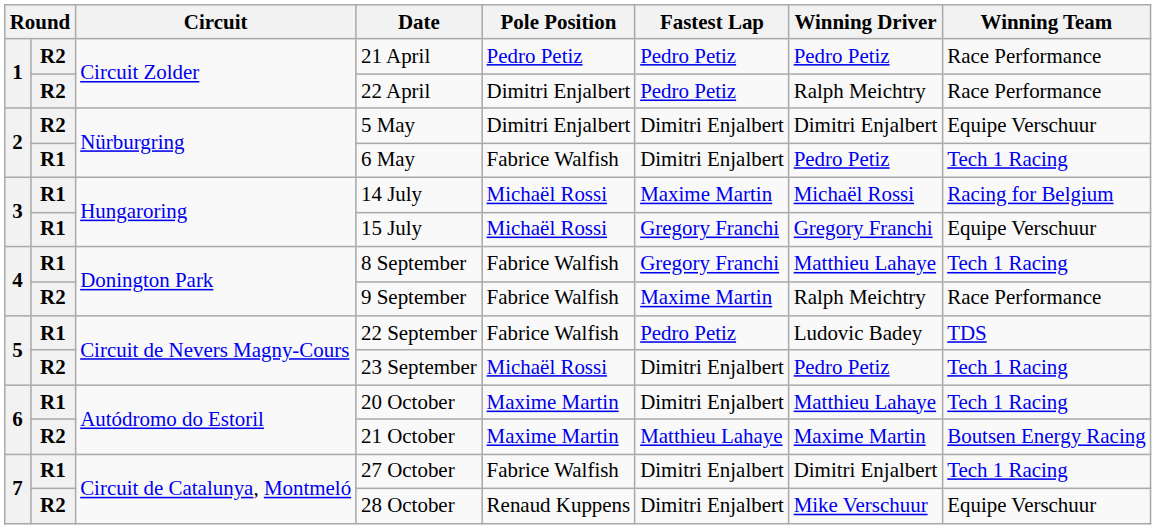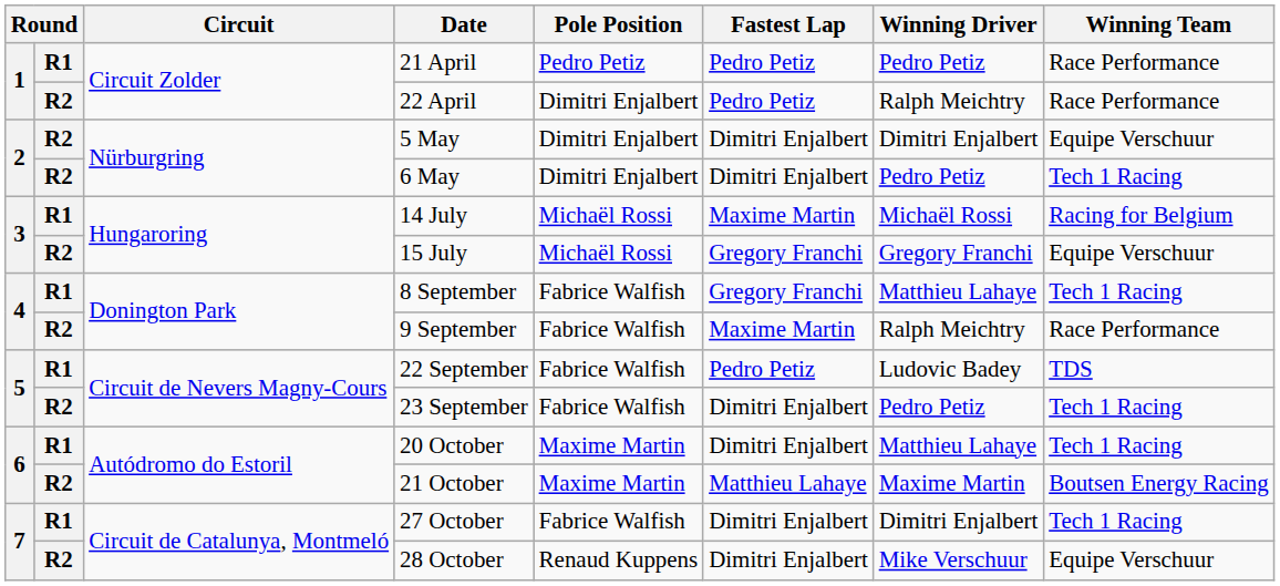21 April | column 2: R2 -> R1
6 May | column 2: R1 -> R2
6 May | Pole Position: Fabrice Walfish -> Dimitri Enjalbert
15 July | column 2: R1 -> R2
23 September | Pole Position: Michaël Rossi -> Fabrice Walfish
